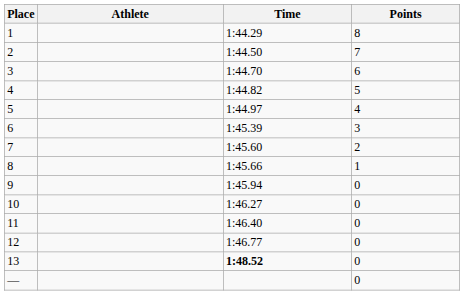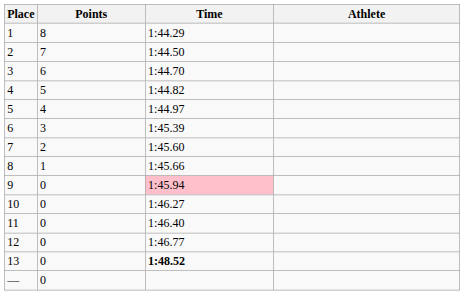columns swapped: Athlete <-> Points
9 | Time: no background -> pink background
